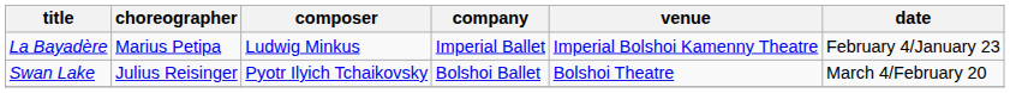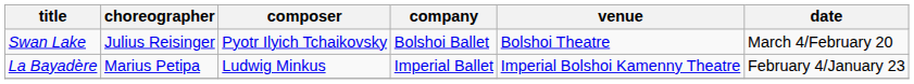rows swapped: La Bayadère <-> Swan Lake
